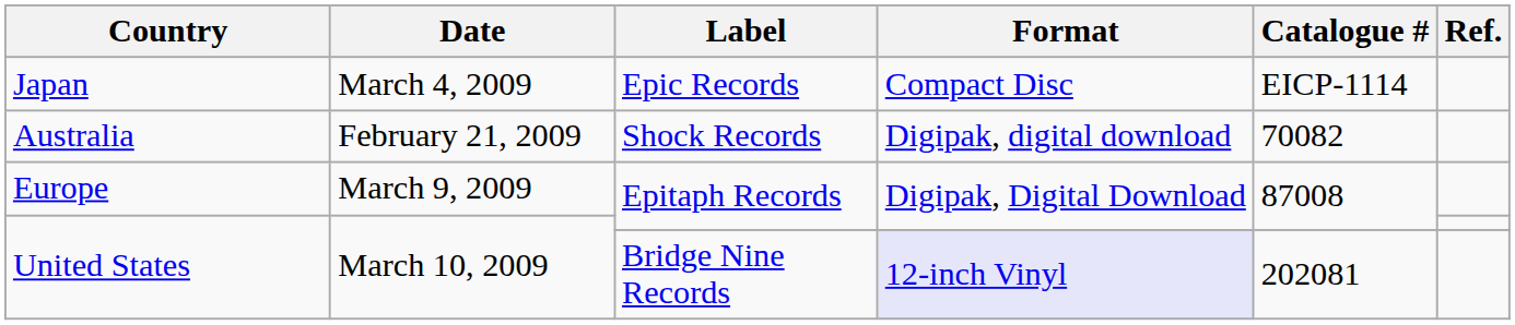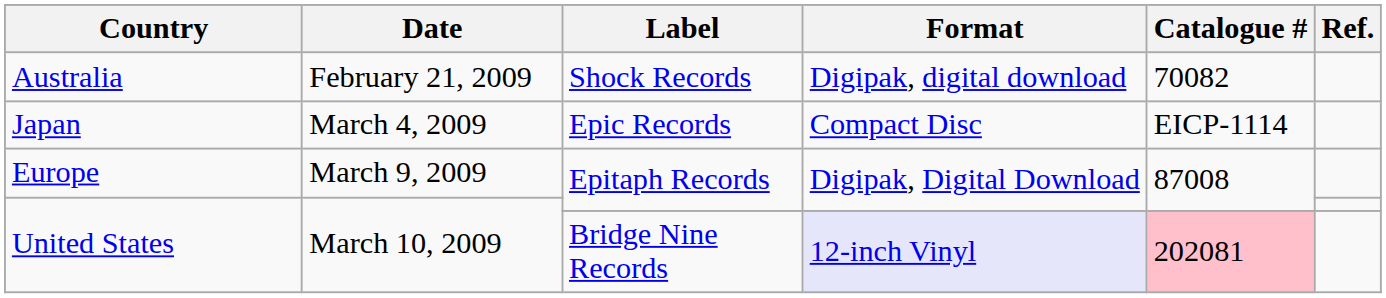rows swapped: Australia <-> Japan
United States / Bridge Nine Records | Catalogue #: no background -> pink background
